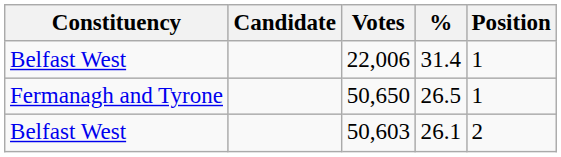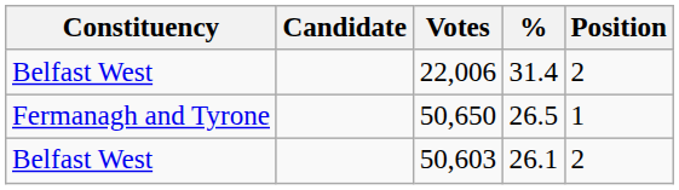22,006 | Position: 1 -> 2
